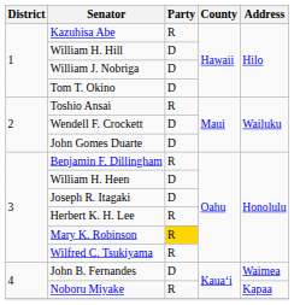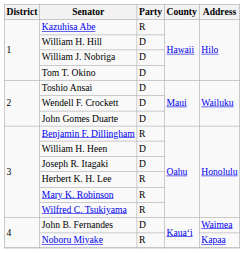Toshio Ansai | Party: R -> D
Mary K. Robinson | Party: gold background -> no background
